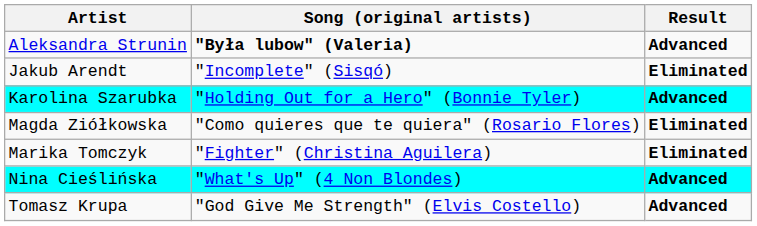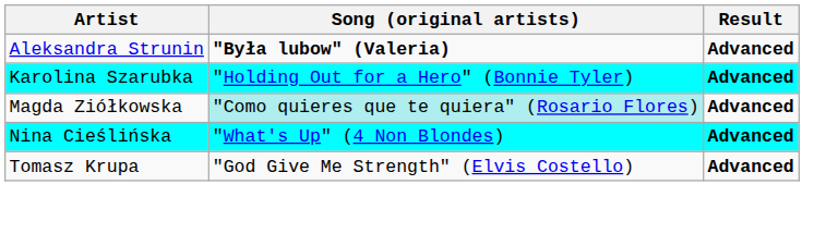- row: Jakub Arendt | "Incomplete" (Sisqó) | Eliminated
Magda Ziółkowska | Song (original artists): no background -> paleturquoise background
Magda Ziółkowska | Result: Eliminated -> Advanced
- row: Marika Tomczyk | "Fighter" (Christina Aguilera) | Eliminated
